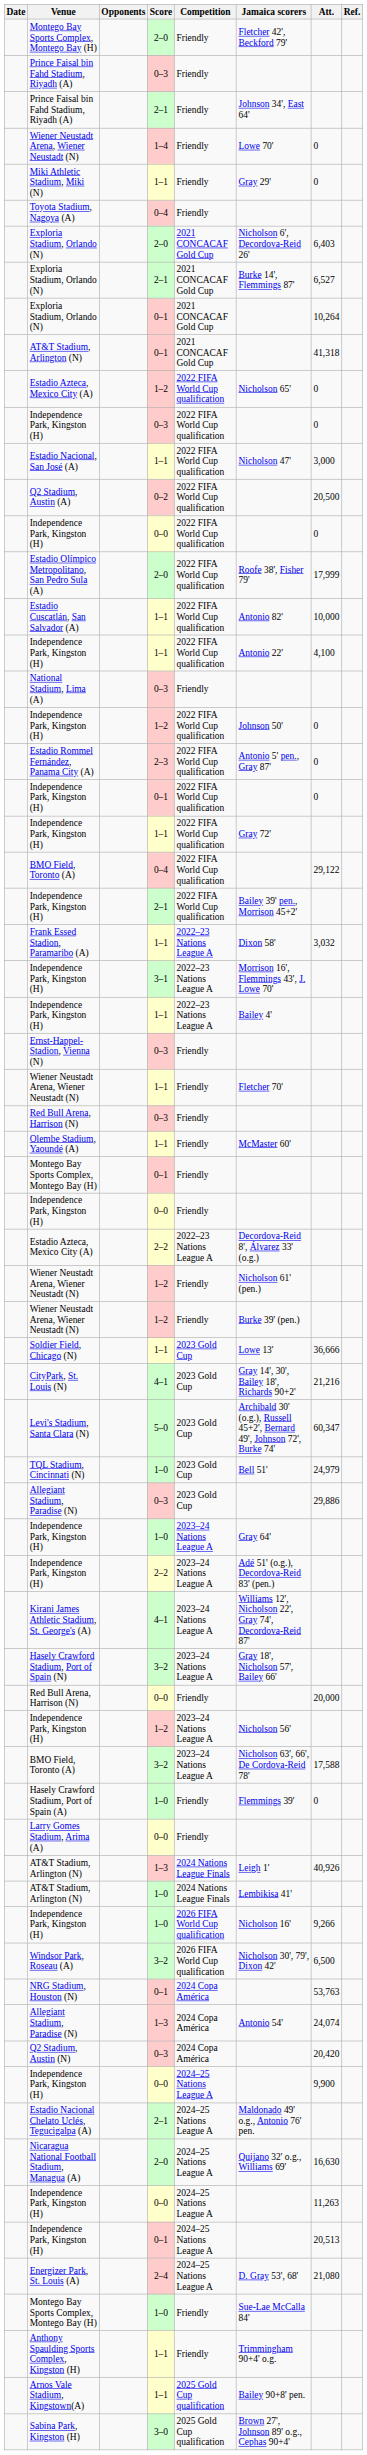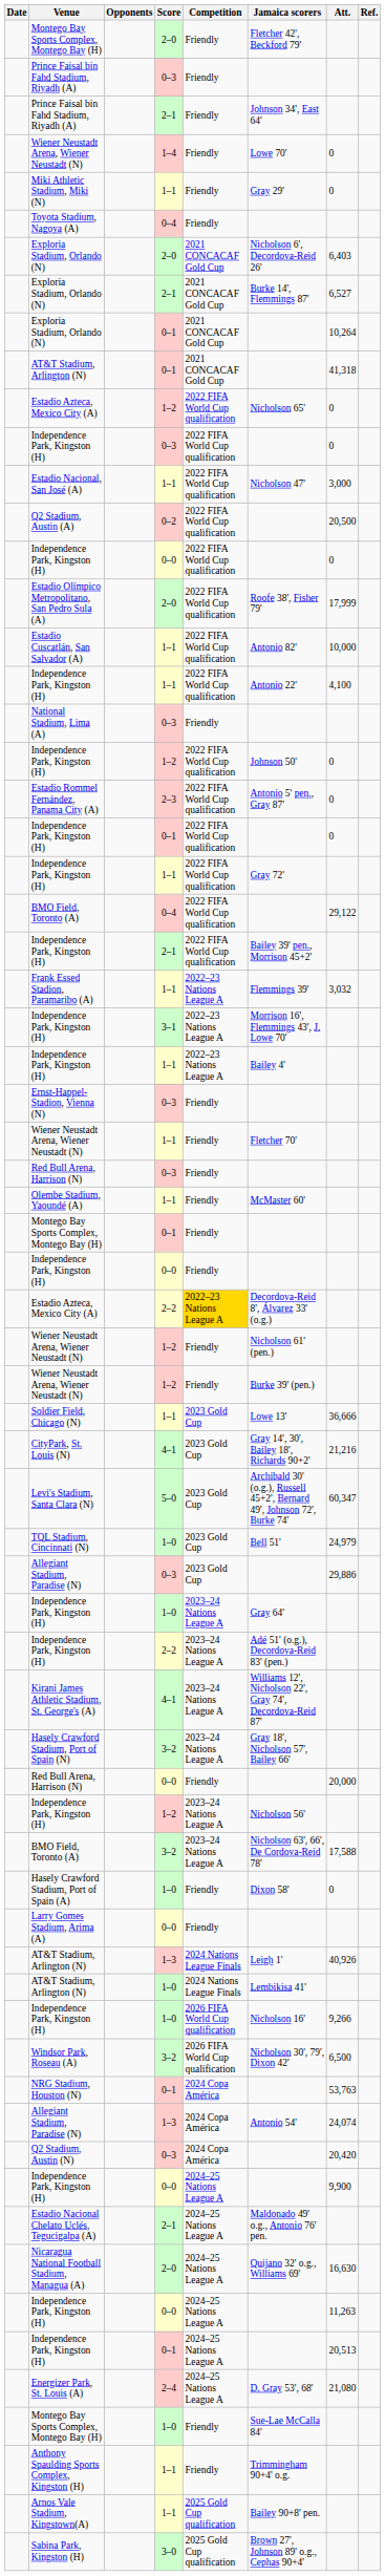Frank Essed Stadion, Paramaribo (A) | Jamaica scorers: Dixon 58' -> Flemmings 39'
Estadio Azteca, Mexico City (A) / 2–2 | Competition: no background -> gold background
Hasely Crawford Stadium, Port of Spain (A) | Jamaica scorers: Flemmings 39' -> Dixon 58'
